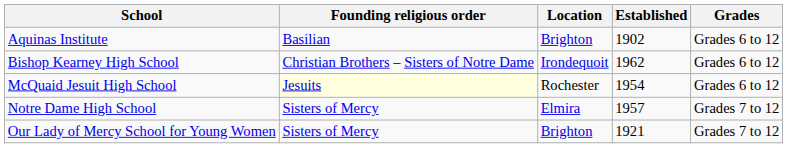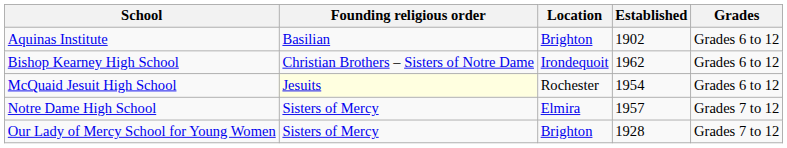Our Lady of Mercy School for Young Women | Established: 1921 -> 1928
